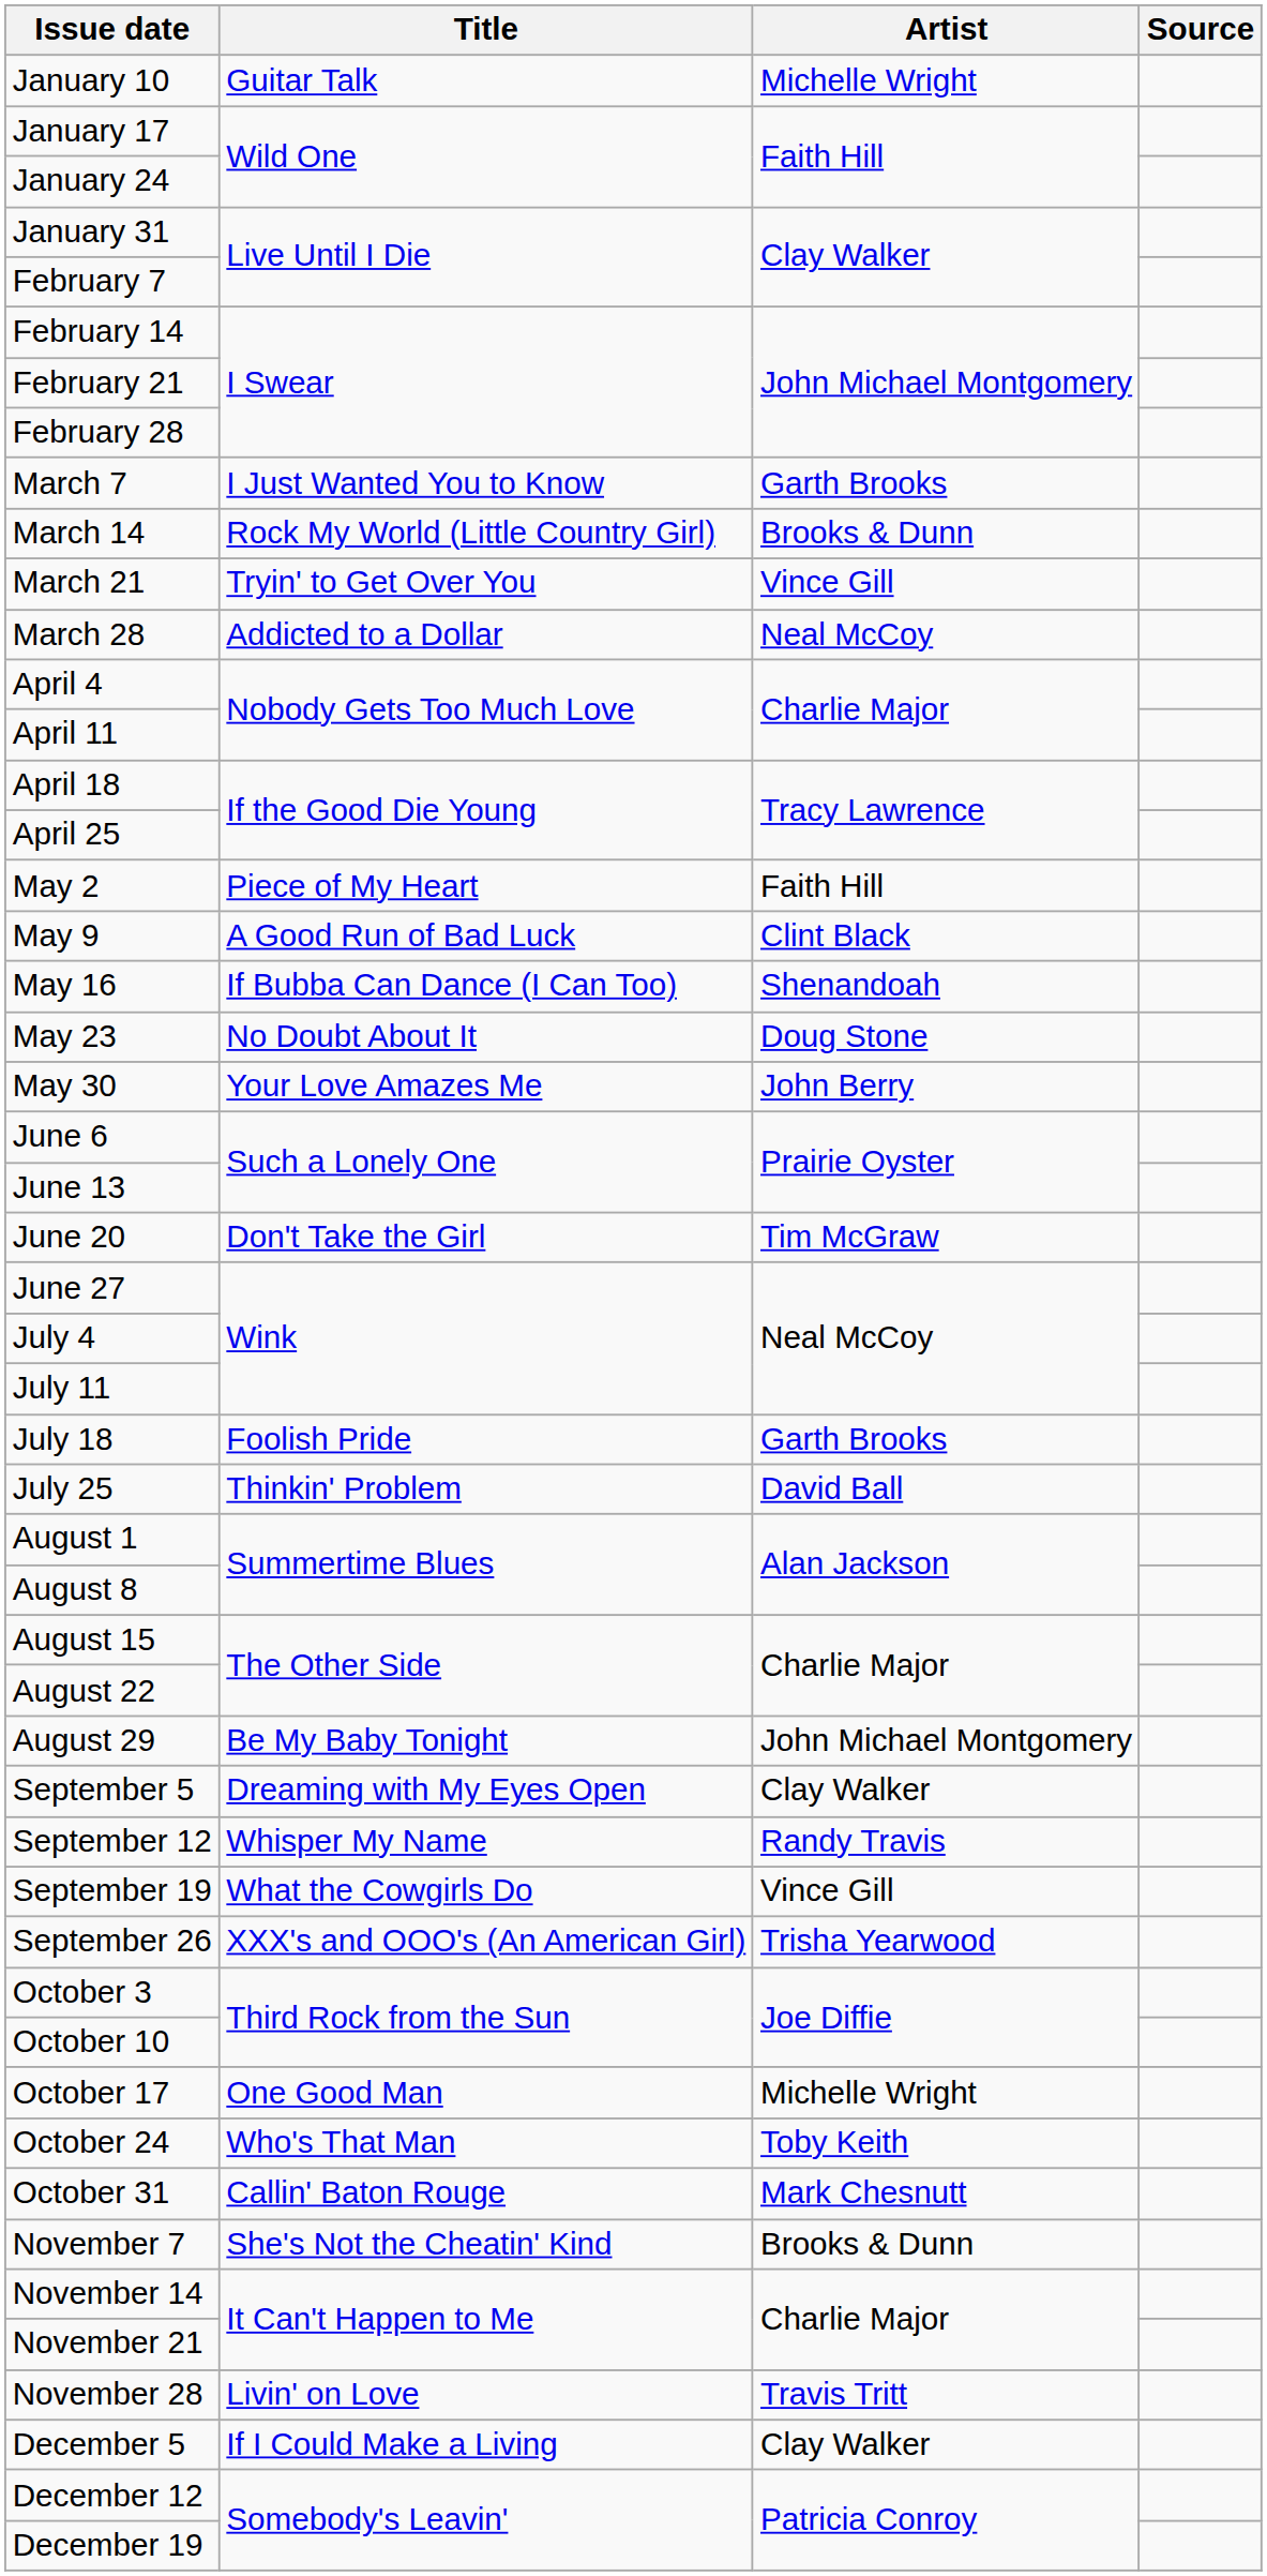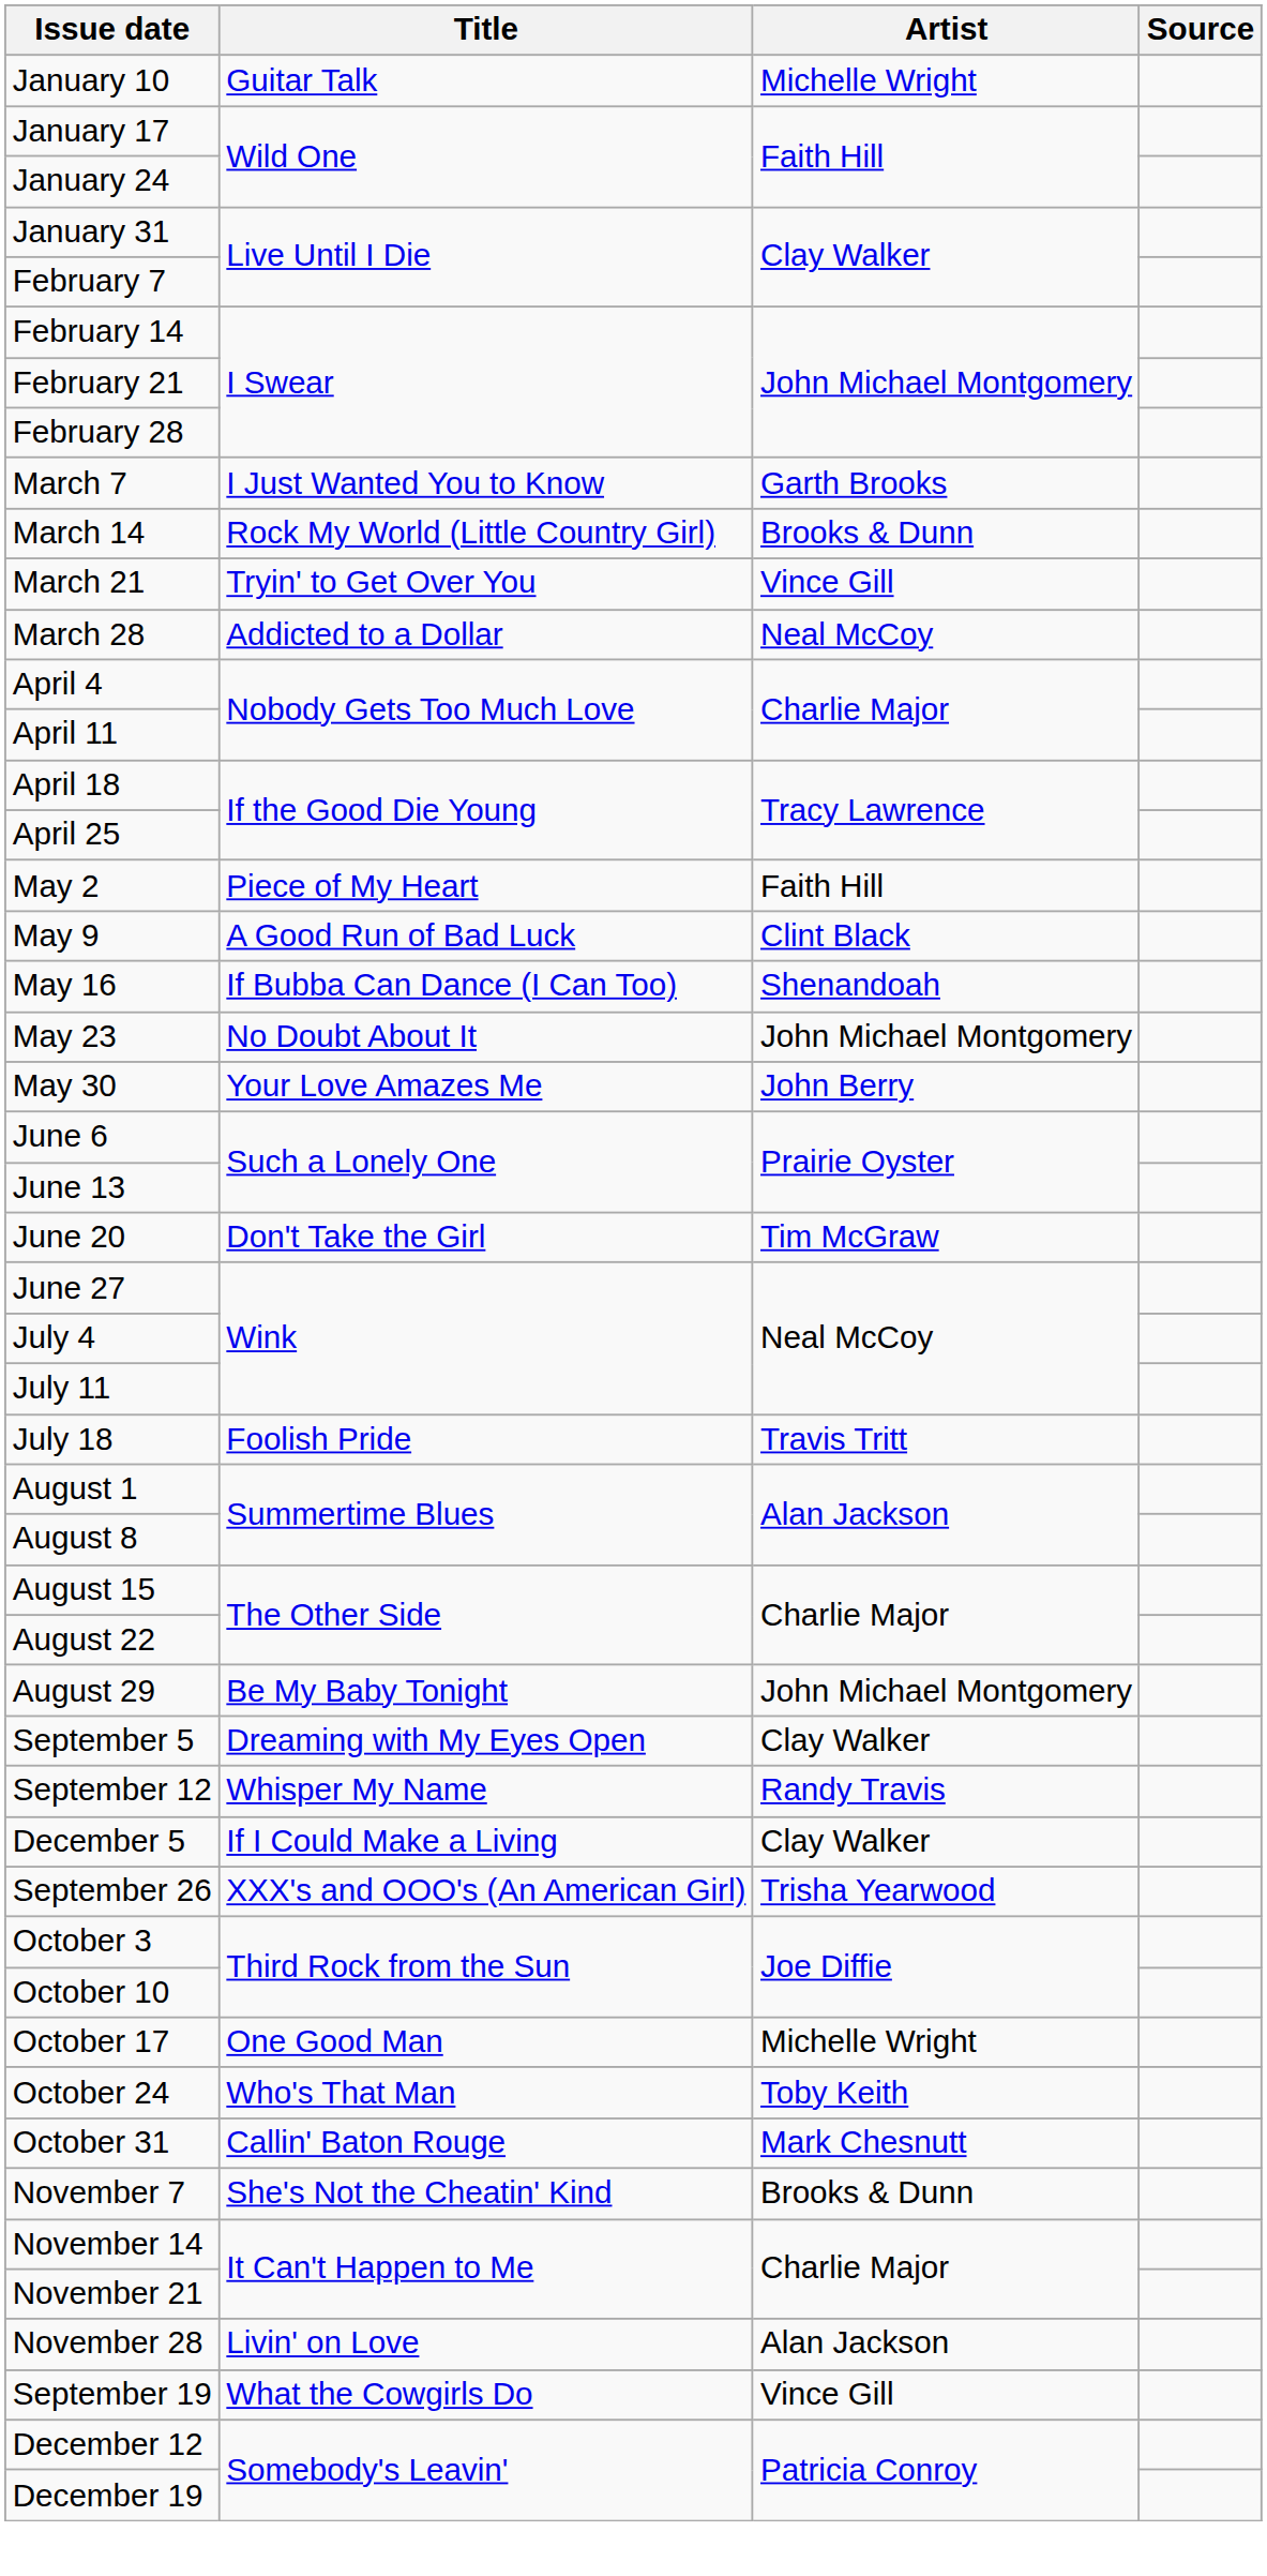May 23 | Artist: Doug Stone -> John Michael Montgomery
July 18 | Artist: Garth Brooks -> Travis Tritt
- row: July 25 | Thinkin' Problem | David Ball
rows swapped: September 19 <-> December 5
November 28 | Artist: Travis Tritt -> Alan Jackson
